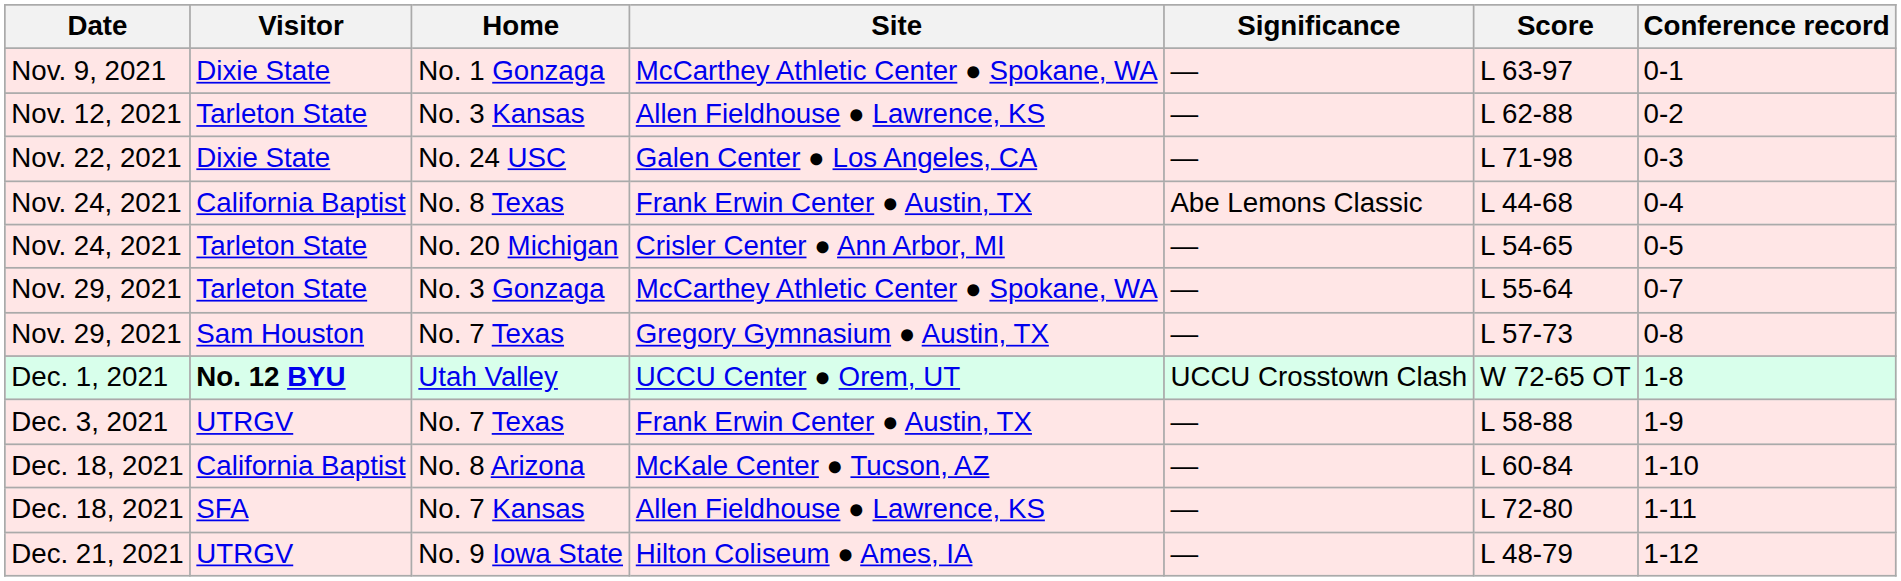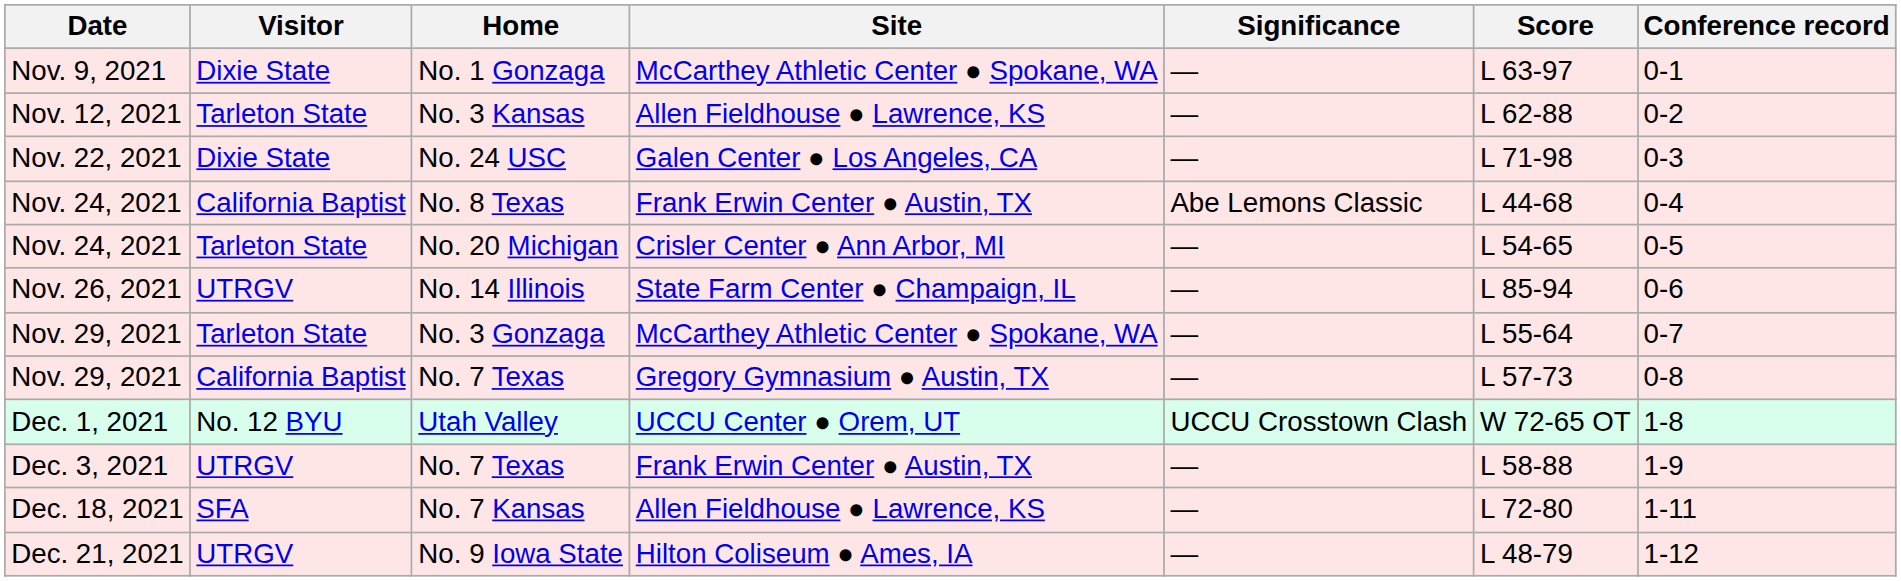+ row: Nov. 26, 2021 | UTRGV | No. 14 Illinois | State Farm Center ● Champaign, IL | ― | L 85-94 | 0-6
Nov. 29, 2021 / No. 7 Texas | Visitor: Sam Houston -> California Baptist
Utah Valley | Visitor: bold -> normal
- row: Dec. 18, 2021 | California Baptist | No. 8 Arizona | McKale Center ● Tucson, AZ | ― | L 60-84 | 1-10
